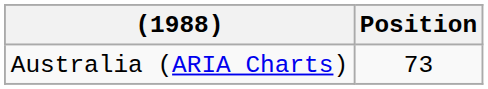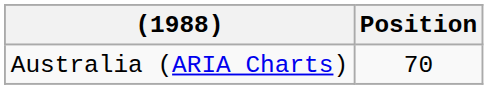Australia (ARIA Charts) | Position: 73 -> 70
